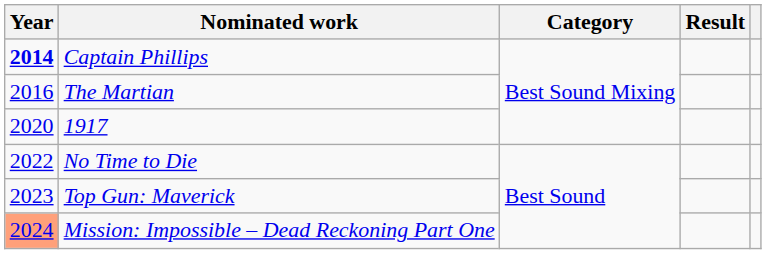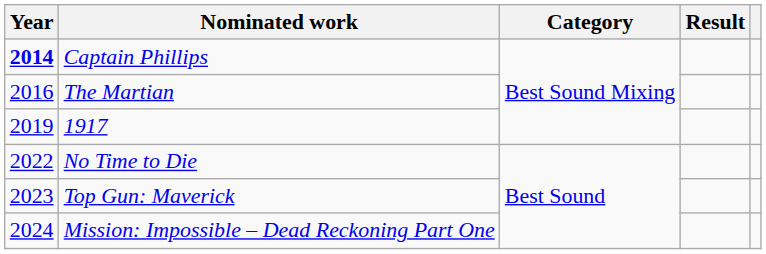1917 | Year: 2020 -> 2019
Mission: Impossible – Dead Reckoning Part One | Year: lightsalmon background -> no background
